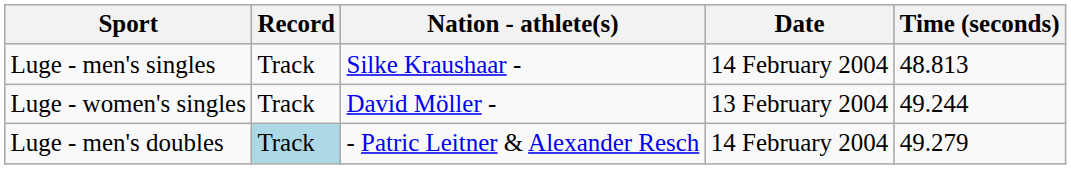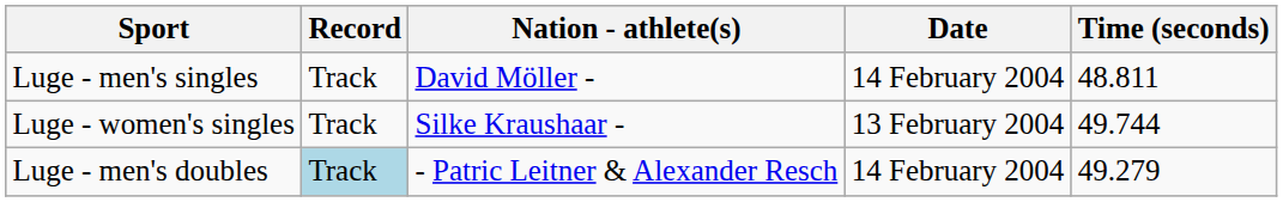Luge - men's singles | Nation - athlete(s): Silke Kraushaar - -> David Möller -
Luge - men's singles | Time (seconds): 48.813 -> 48.811
Luge - women's singles | Nation - athlete(s): David Möller - -> Silke Kraushaar -
Luge - women's singles | Time (seconds): 49.244 -> 49.744
